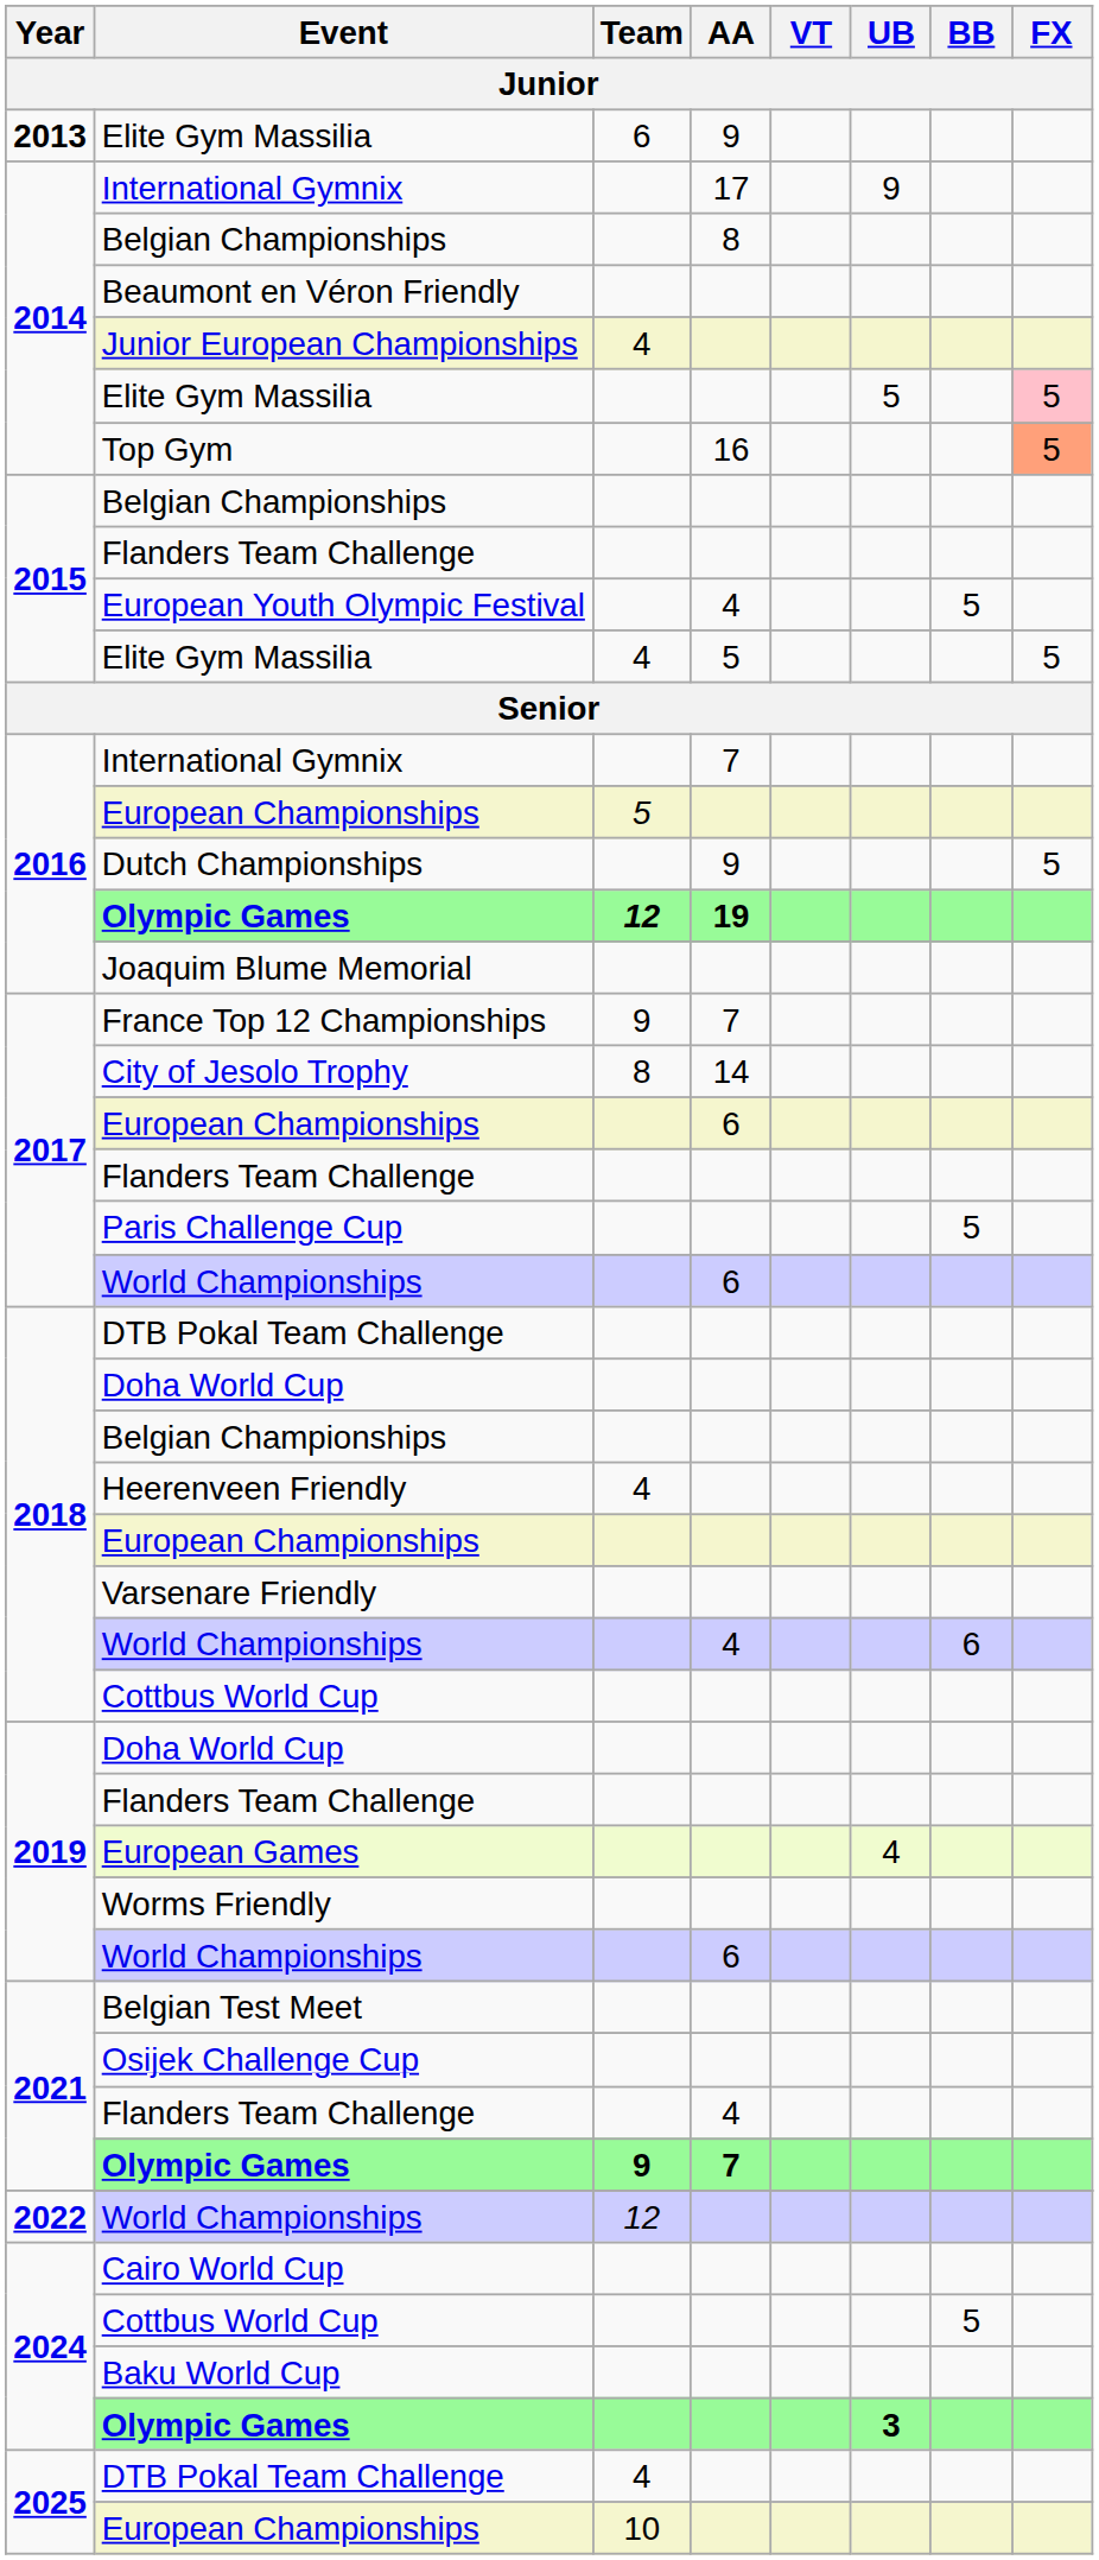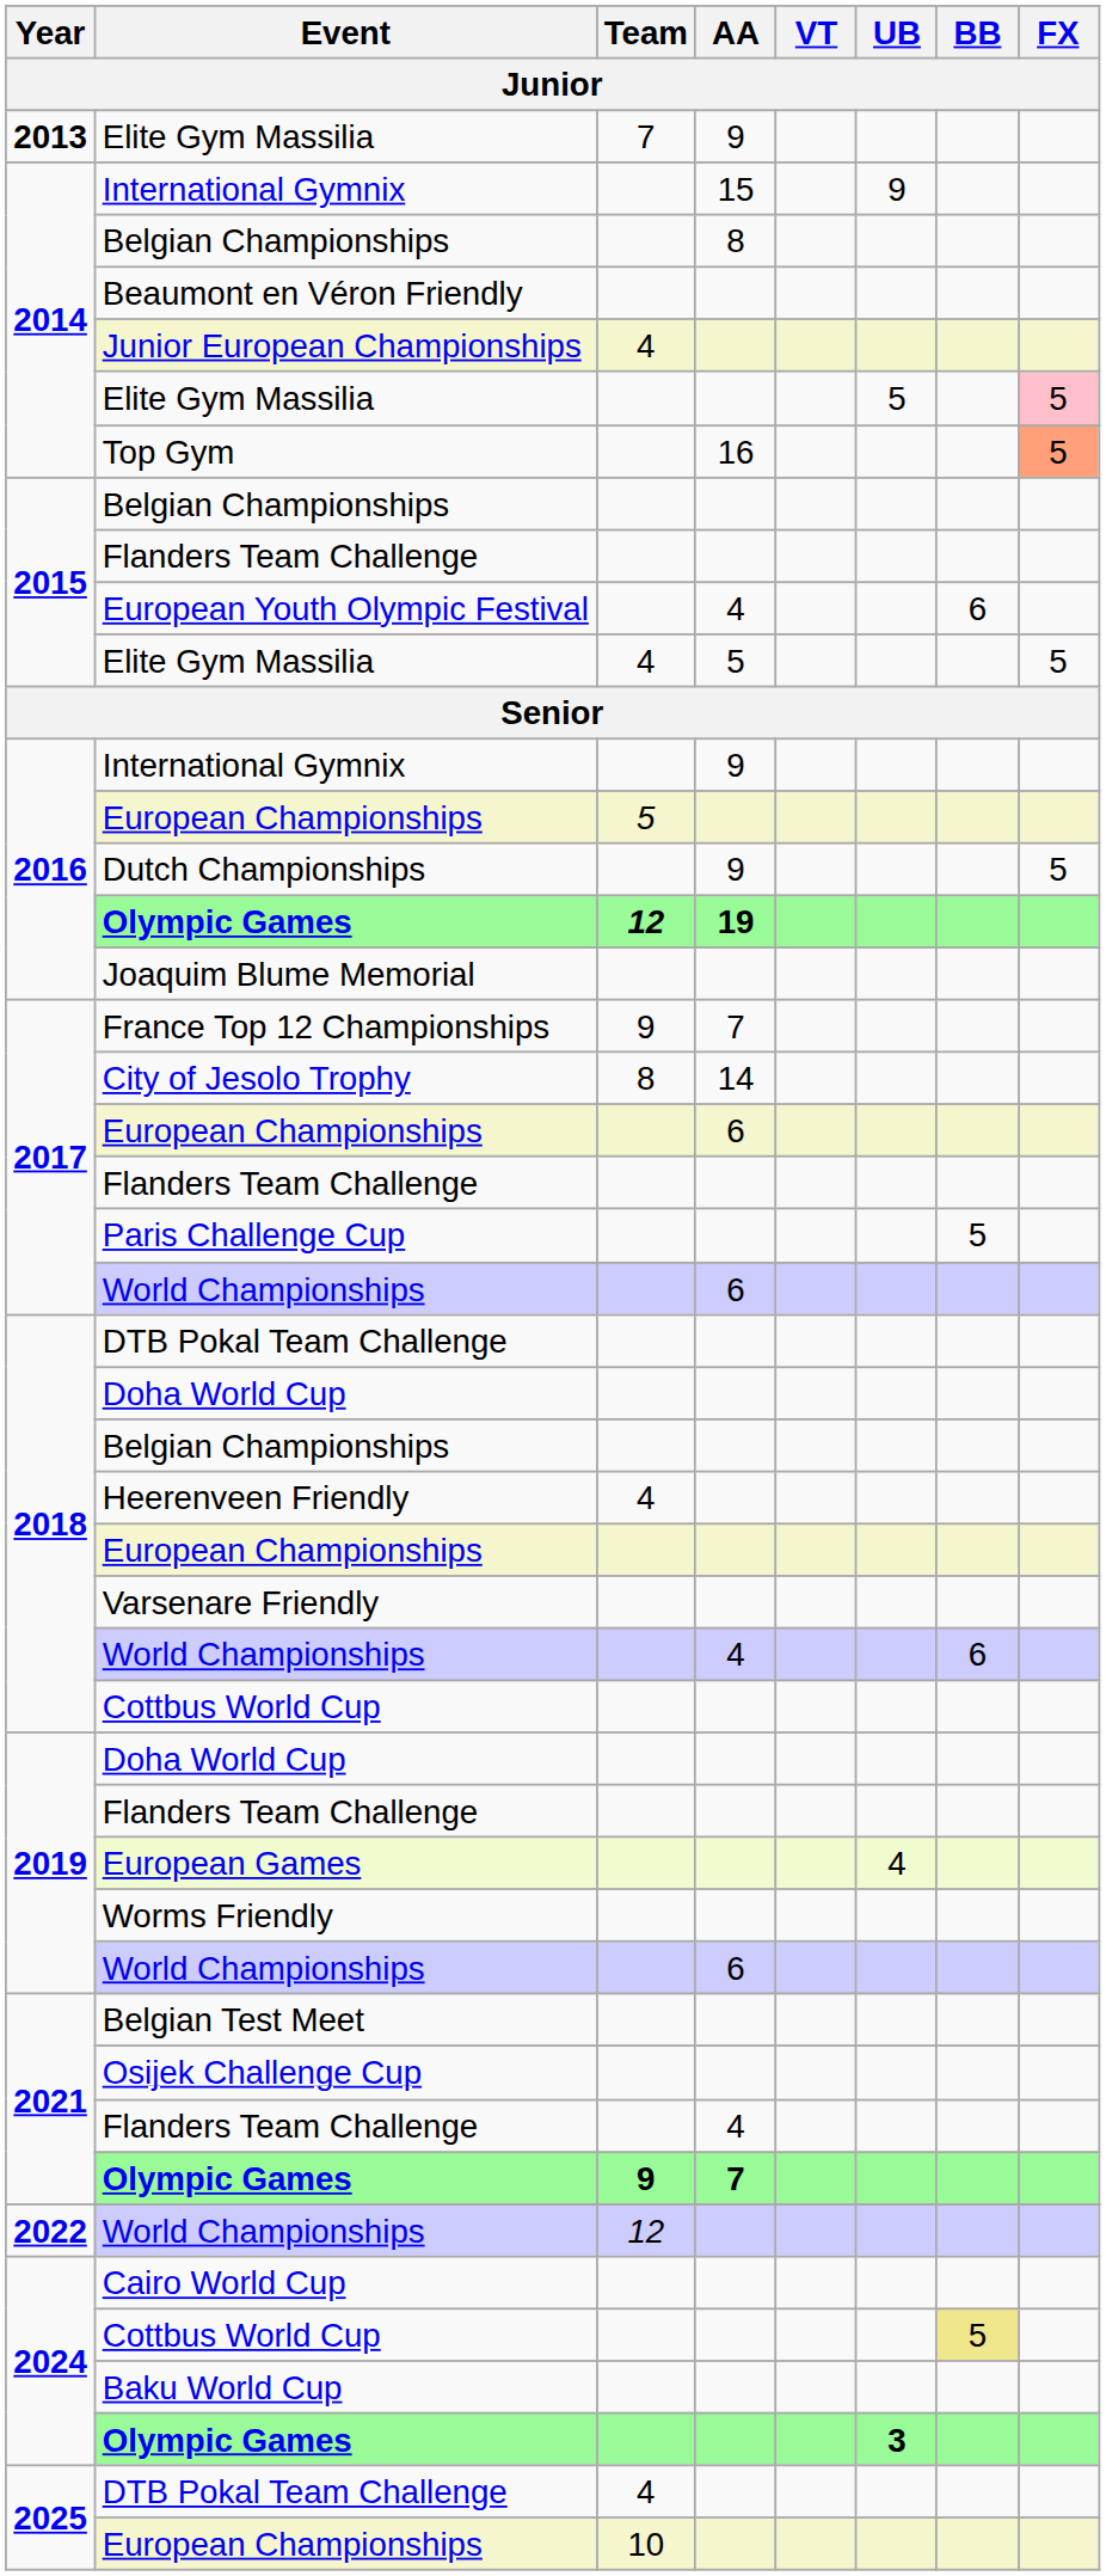2013 / Elite Gym Massilia | Team: 6 -> 7
2014 / International Gymnix | AA: 17 -> 15
European Youth Olympic Festival | BB: 5 -> 6
2016 / International Gymnix | AA: 7 -> 9
2024 / Cottbus World Cup | BB: no background -> khaki background
